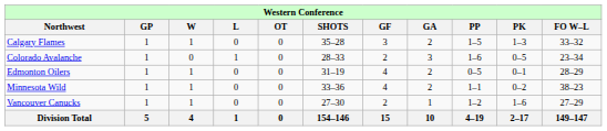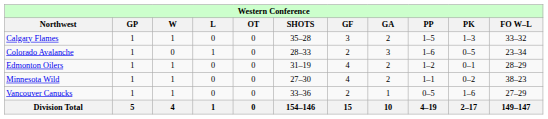Edmonton Oilers | column 9: 0–5 -> 1–2
Minnesota Wild | column 6: 33–36 -> 27–30
Vancouver Canucks | column 6: 27–30 -> 33–36
Vancouver Canucks | column 9: 1–2 -> 0–5
